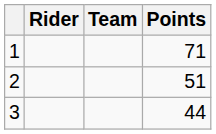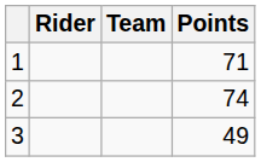2 | Points: 51 -> 74
3 | Points: 44 -> 49
